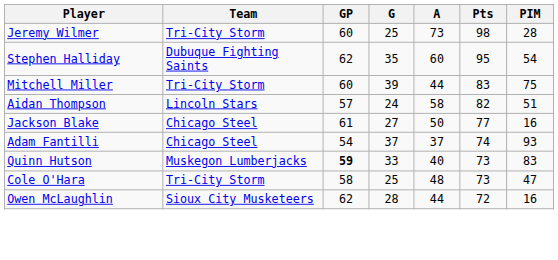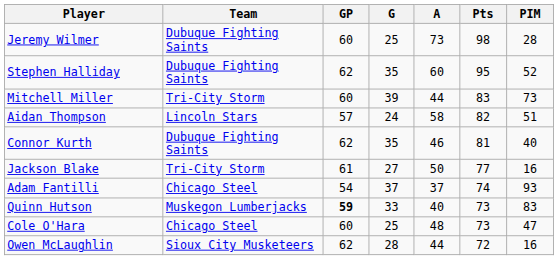Jeremy Wilmer | Team: Tri-City Storm -> Dubuque Fighting Saints
Stephen Halliday | PIM: 54 -> 52
Mitchell Miller | PIM: 75 -> 73
+ row: Connor Kurth | Dubuque Fighting Saints | 62 | 35 | 46 | 81 | 40
Jackson Blake | Team: Chicago Steel -> Tri-City Storm
Cole O'Hara | Team: Tri-City Storm -> Chicago Steel
Cole O'Hara | GP: 58 -> 60
